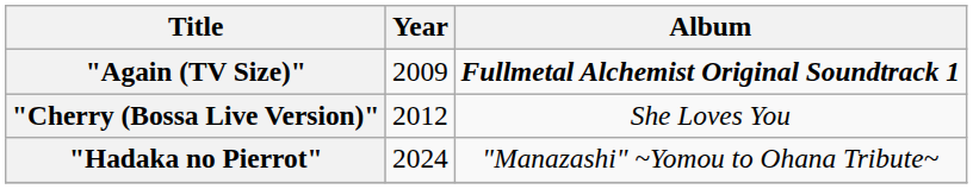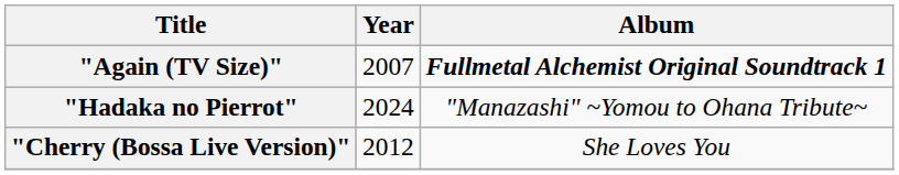"Again (TV Size)" | Year: 2009 -> 2007
rows swapped: "Cherry (Bossa Live Version)" <-> "Hadaka no Pierrot"
